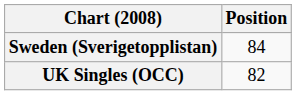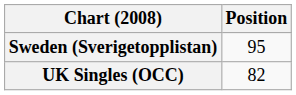Sweden (Sverigetopplistan) | Position: 84 -> 95
